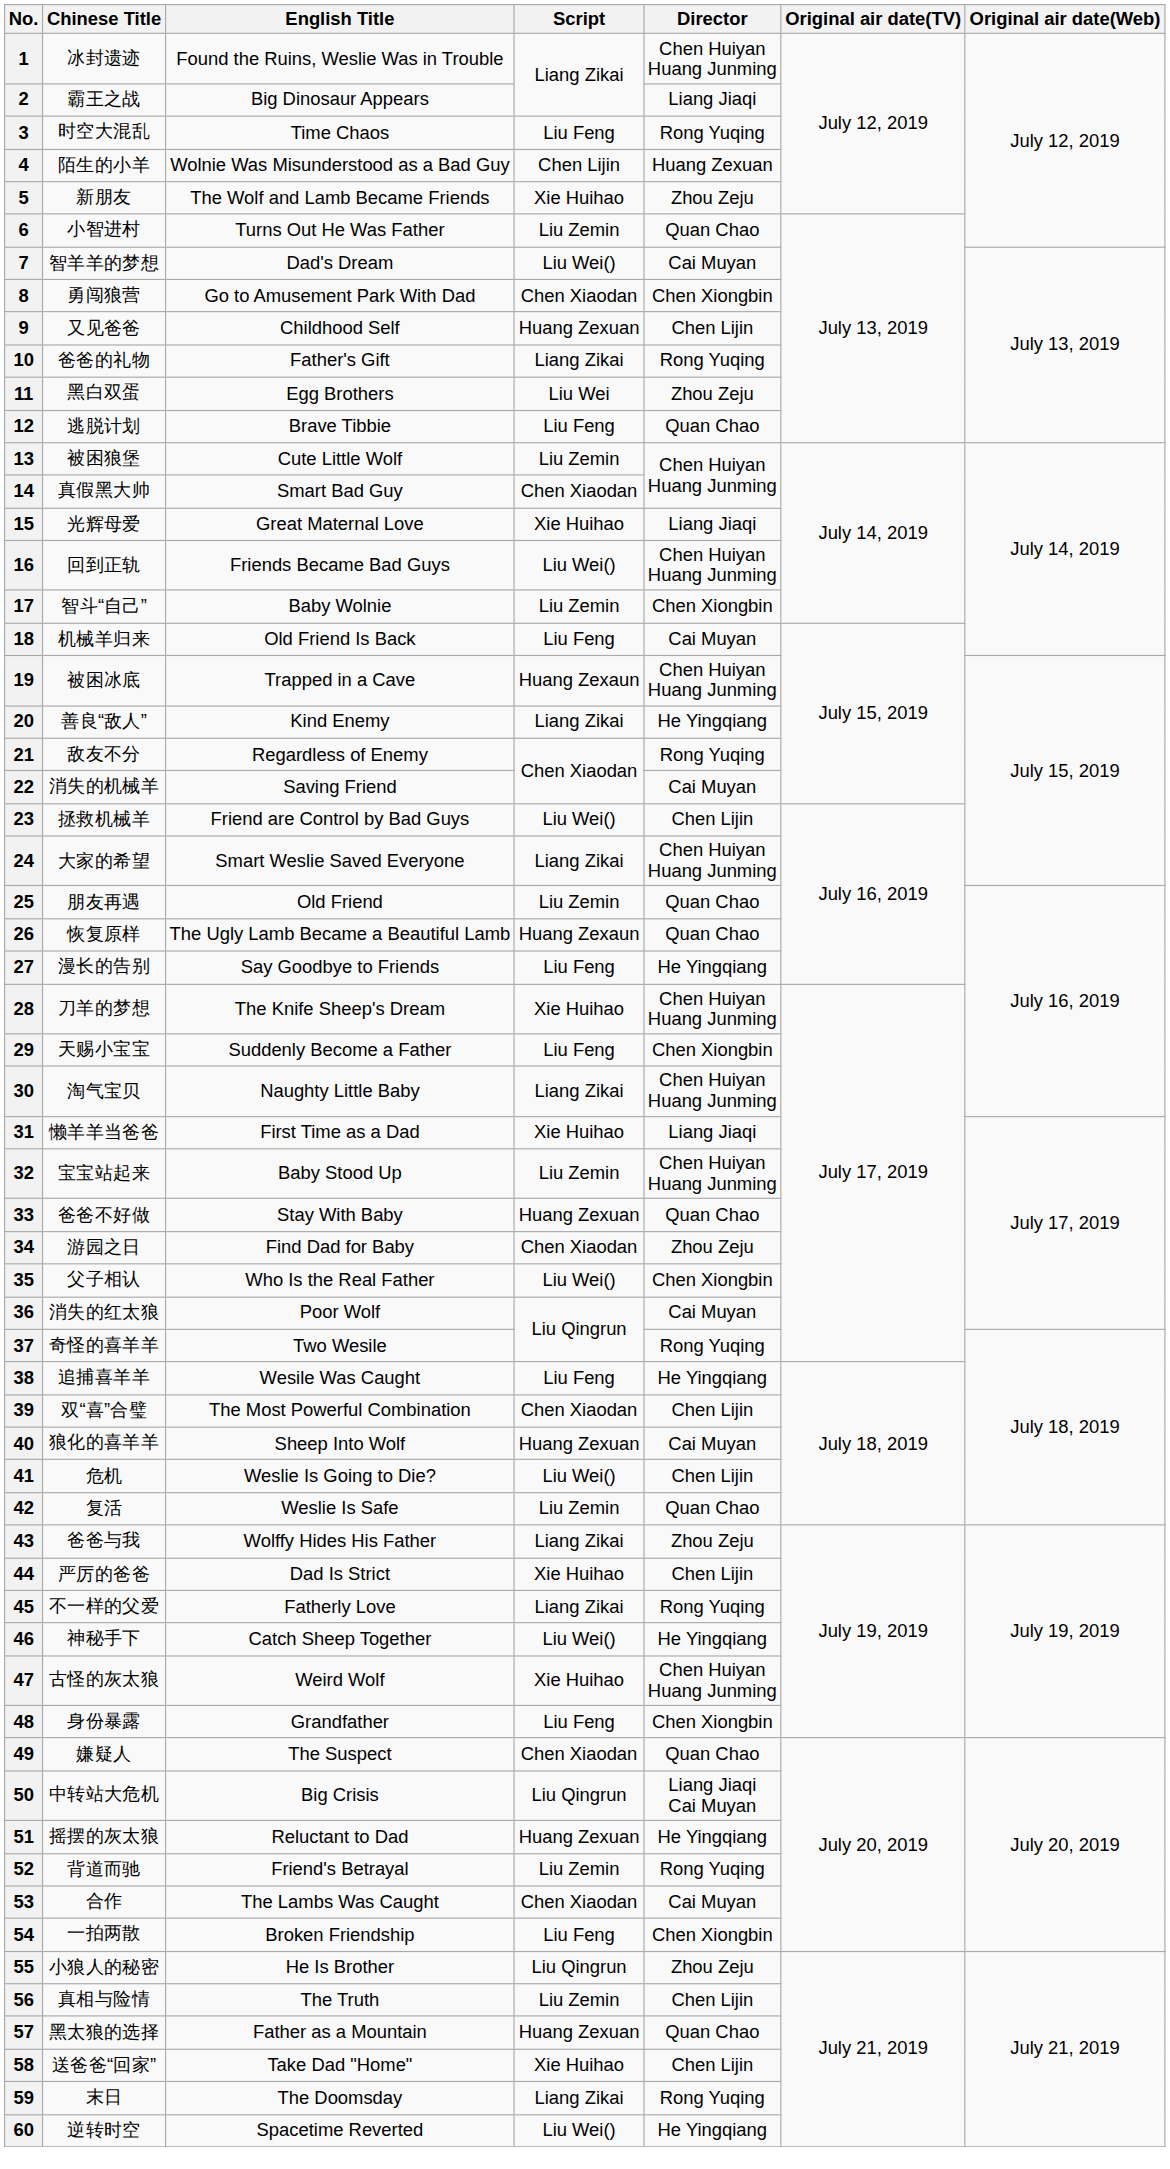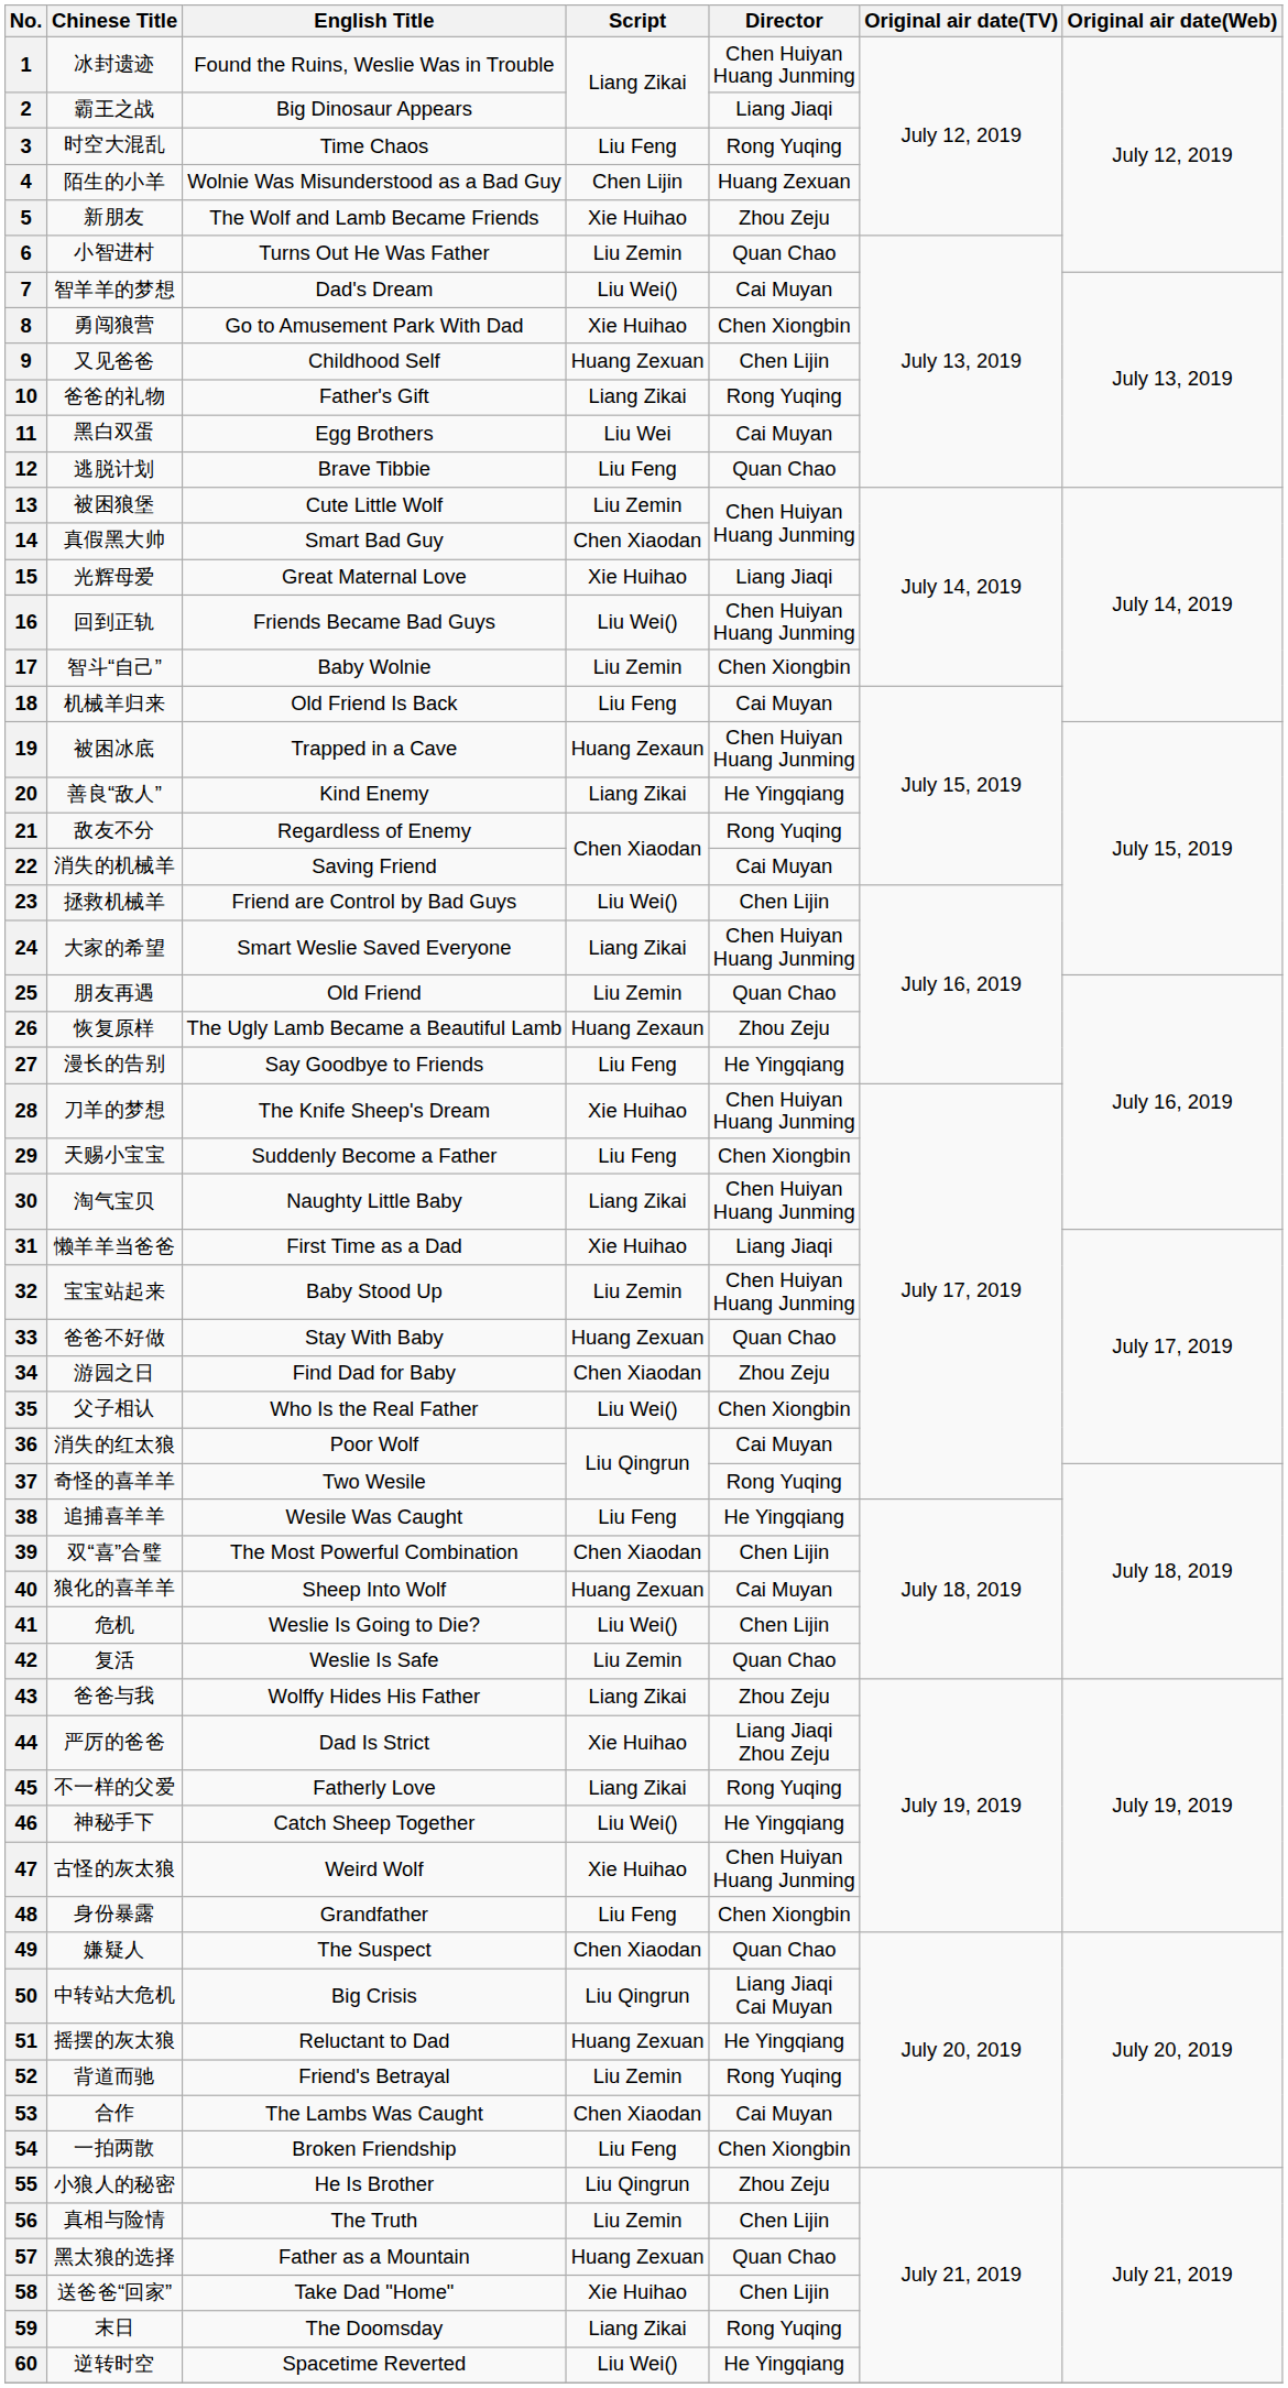8 | Script: Chen Xiaodan -> Xie Huihao
11 | Director: Zhou Zeju -> Cai Muyan
26 | Director: Quan Chao -> Zhou Zeju
44 | Director: Chen Lijin -> Liang Jiaqi Zhou Zeju
